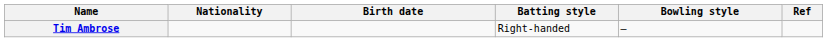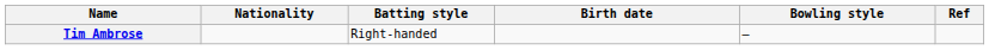columns swapped: Birth date <-> Batting style
